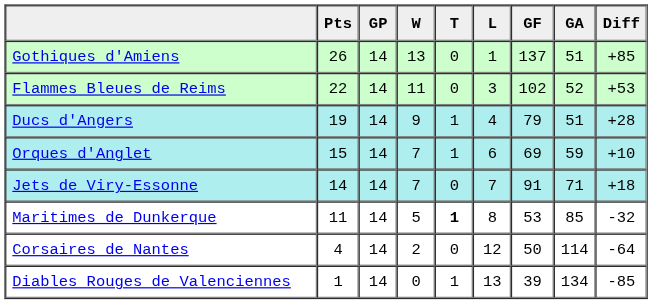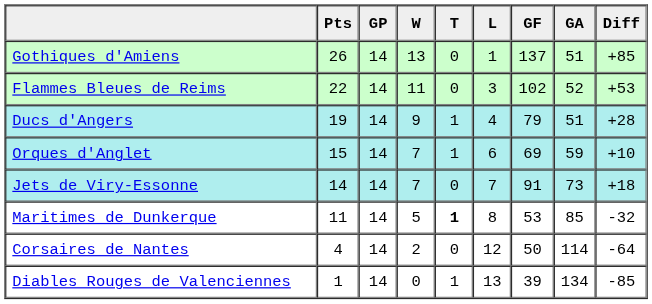Jets de Viry-Essonne | GA: 71 -> 73
